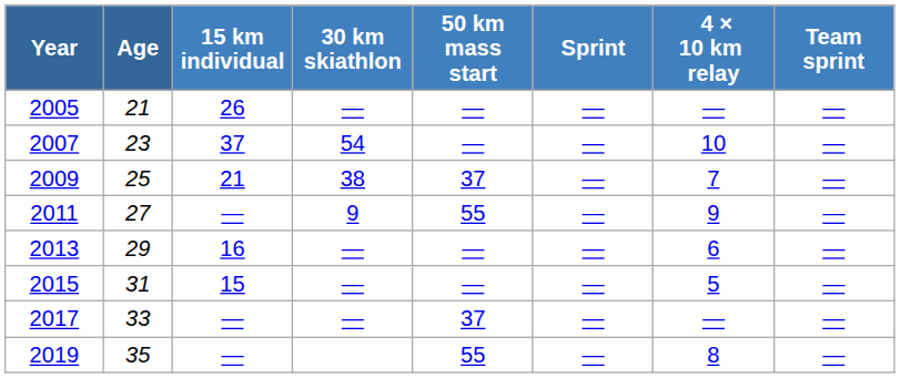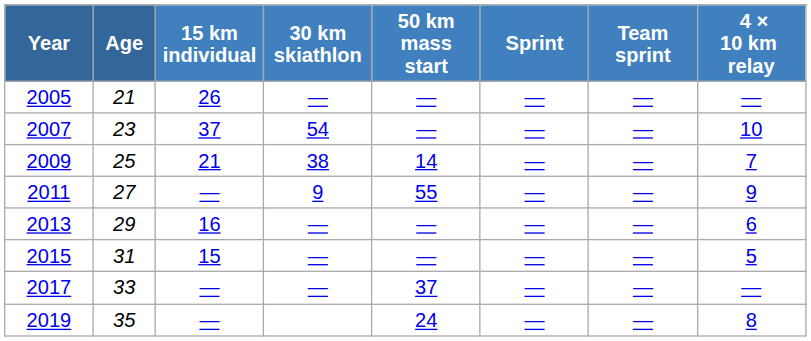columns swapped: 4 × 10 km relay <-> Team sprint
2009 | 50 km mass start: 37 -> 14
2019 | 50 km mass start: 55 -> 24
